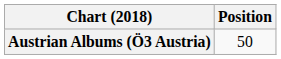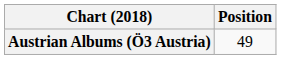Austrian Albums (Ö3 Austria) | Position: 50 -> 49
